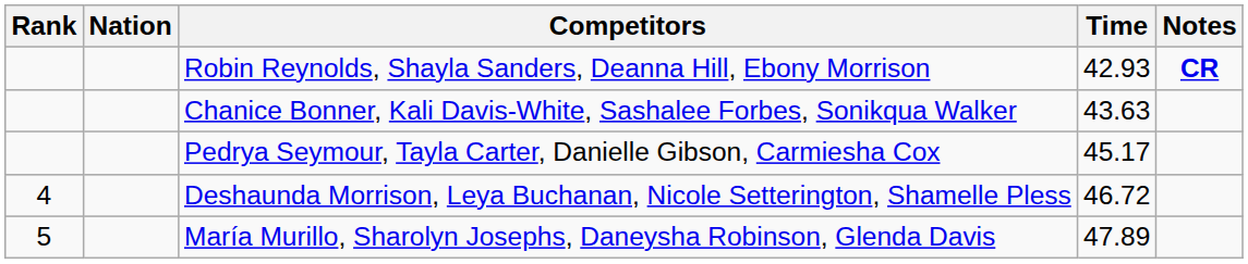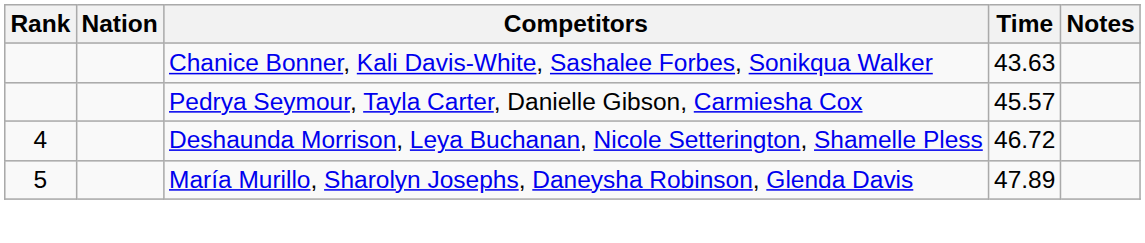- row: Robin Reynolds, Shayla Sanders, Deanna Hill, Ebony Morrison | 42.93 | CR
Pedrya Seymour, Tayla Carter, Danielle Gibson, Carmiesha Cox | Time: 45.17 -> 45.57
